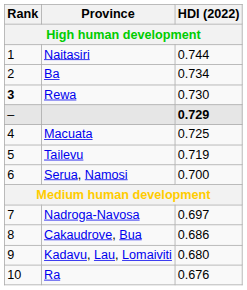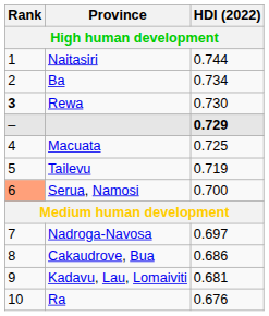Serua, Namosi | Rank: no background -> lightsalmon background
Kadavu, Lau, Lomaiviti | HDI (2022): 0.680 -> 0.681
